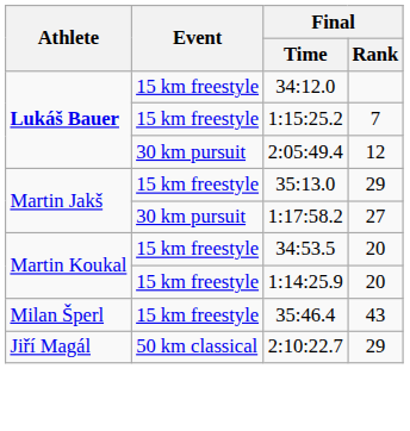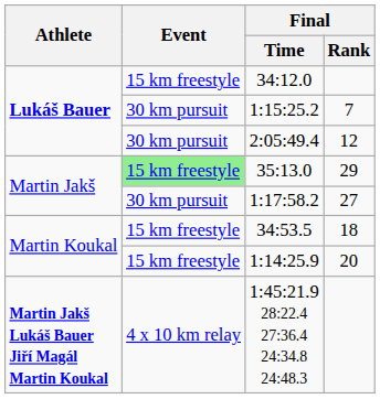1:15:25.2 | Event: 15 km freestyle -> 30 km pursuit
35:13.0 | Event: no background -> lightgreen background
34:53.5 | Final / Rank: 20 -> 18
- row: Milan Šperl | 15 km freestyle | 35:46.4 | 43
- row: Jiří Magál | 50 km classical | 2:10:22.7 | 29
+ row: Martin Jakš Lukáš Bauer Jiří Magál Martin Koukal | 4 x 10 km relay | 1:45:21.9 28:22.4 27:36.4 24:34.8 24:48.3
